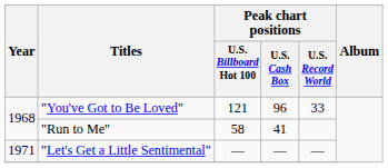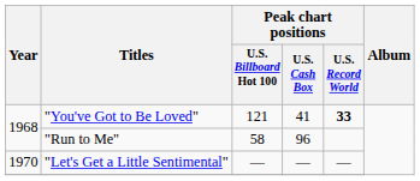"You've Got to Be Loved" | Peak chart positions / U.S. Cash Box: 96 -> 41
"You've Got to Be Loved" | Peak chart positions / U.S. Record World: normal -> bold
"Run to Me" | Peak chart positions / U.S. Cash Box: 41 -> 96
"Let's Get a Little Sentimental" | Year: 1971 -> 1970
